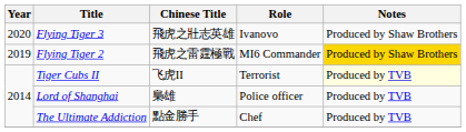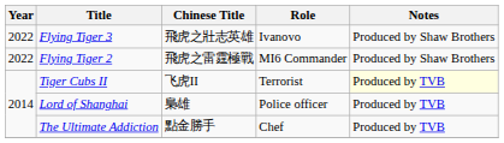Flying Tiger 3 | Year: 2020 -> 2022
Flying Tiger 2 | Year: 2019 -> 2022
Flying Tiger 2 | Notes: gold background -> no background
